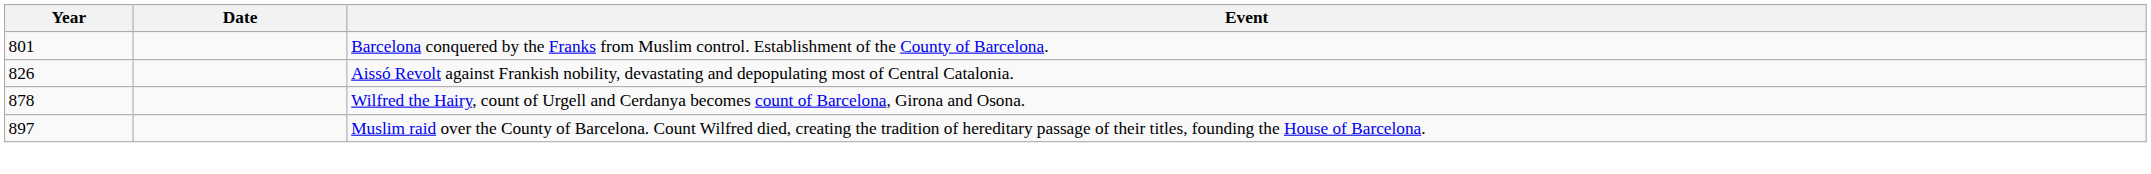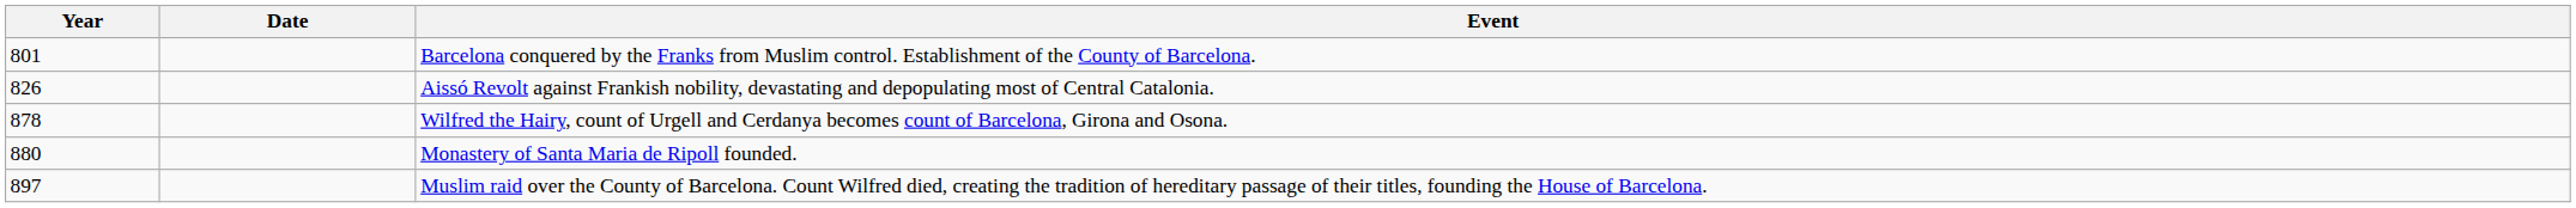+ row: 880 | Monastery of Santa Maria de Ripoll founded.
